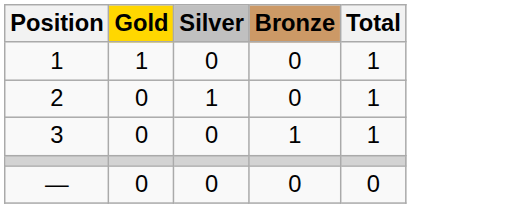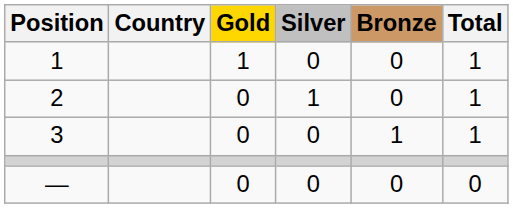+ column: Country
